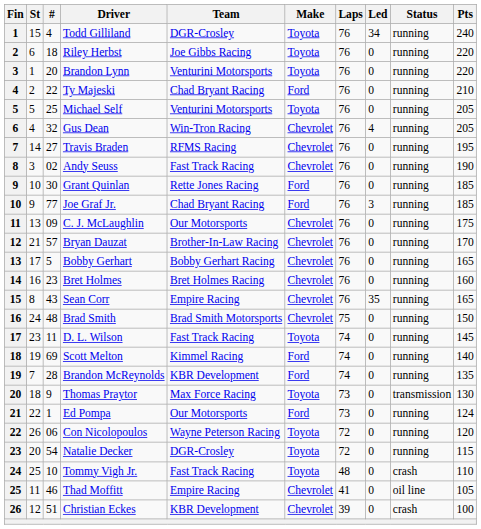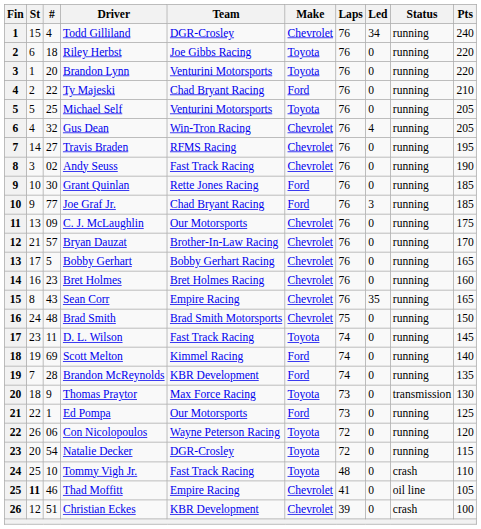Todd Gilliland | Make: Toyota -> Chevrolet
Ed Pompa | Pts: 124 -> 125
Thad Moffitt | St: normal -> bold
